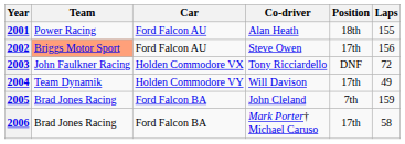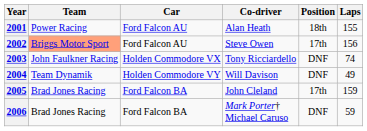2003 | Laps: 72 -> 74
2004 | Position: 17th -> DNF
2005 | Position: 7th -> 17th
2006 | Position: 17th -> DNF
2006 | Laps: 58 -> 59
